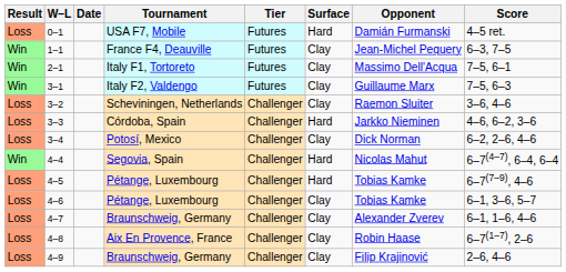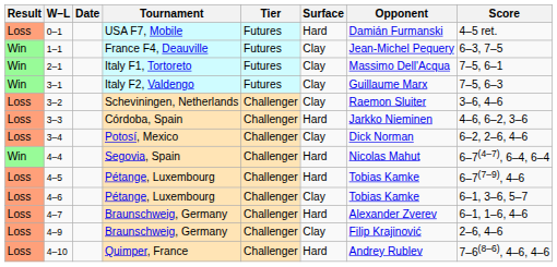4–7 | Surface: Clay -> Hard
- row: Loss | 4–8 | Aix En Provence, France | Challenger | Clay | Robin Haase | 6–7(1–7), 2–6
+ row: Loss | 4–10 | Quimper, France | Challenger | Hard | Andrey Rublev | 7–6(8–6), 4–6, 4–6
